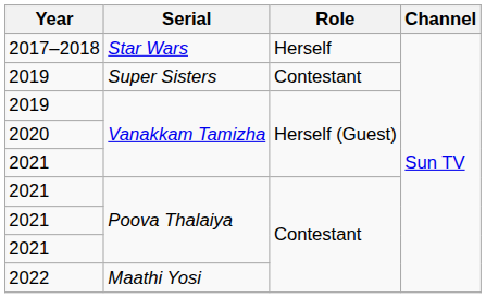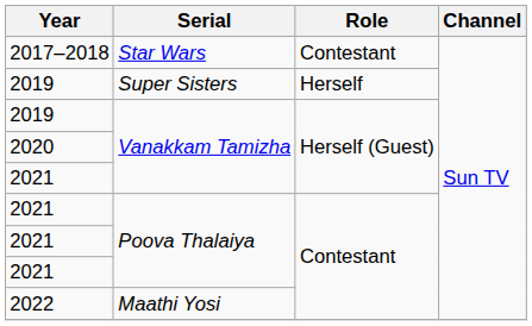2017–2018 | Role: Herself -> Contestant
2019 / Super Sisters | Role: Contestant -> Herself
